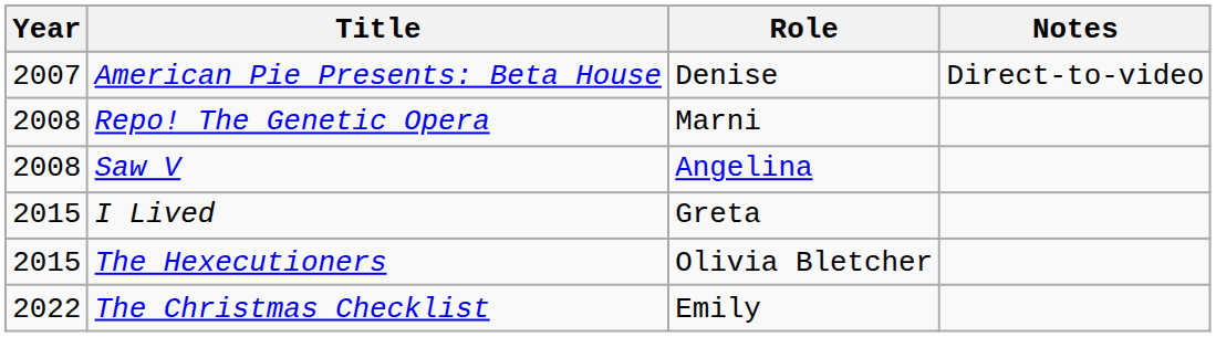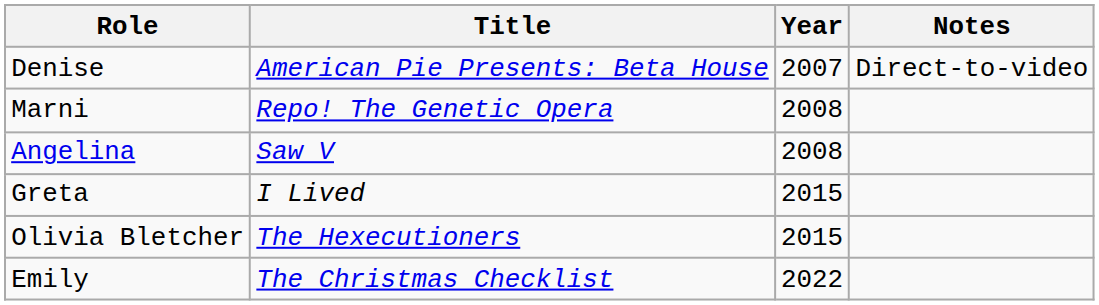columns swapped: Year <-> Role
